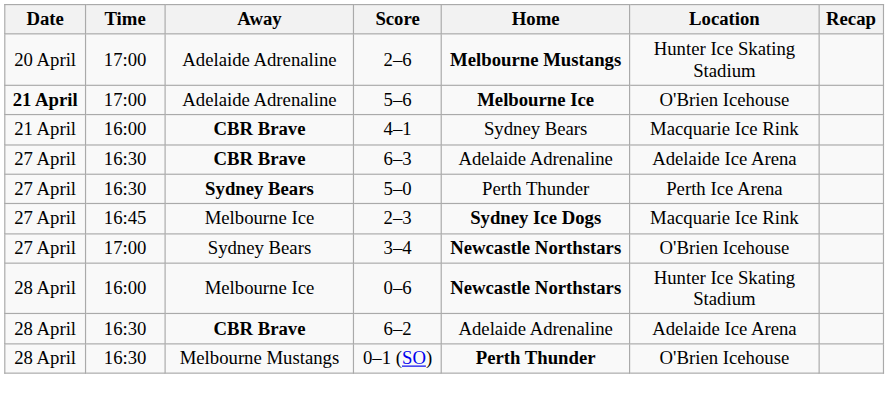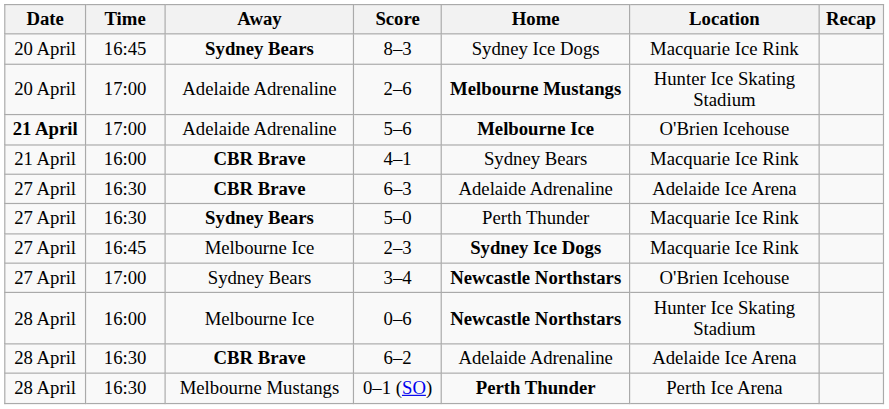+ row: 20 April | 16:45 | Sydney Bears | 8–3 | Sydney Ice Dogs | Macquarie Ice Rink
5–0 | Location: Perth Ice Arena -> Macquarie Ice Rink
0–1 (SO) | Location: O'Brien Icehouse -> Perth Ice Arena
